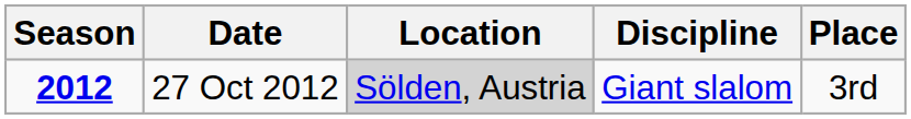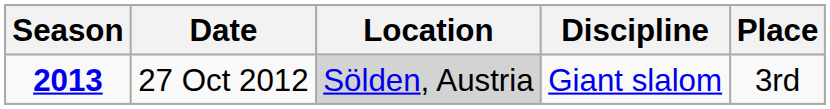27 Oct 2012 | Season: 2012 -> 2013
